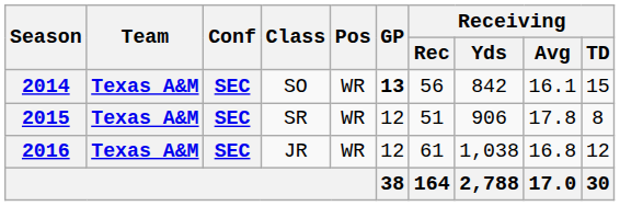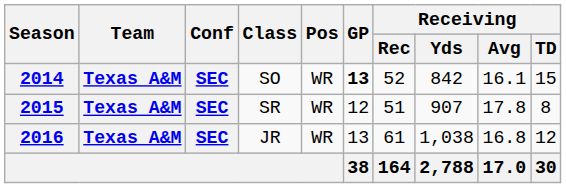2014 | Receiving / Rec: 56 -> 52
2015 | Receiving / Yds: 906 -> 907
2016 | GP: 12 -> 13
